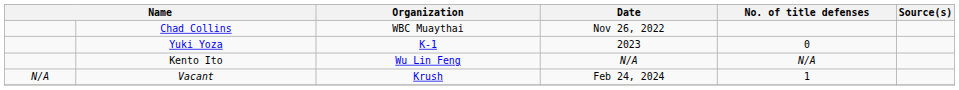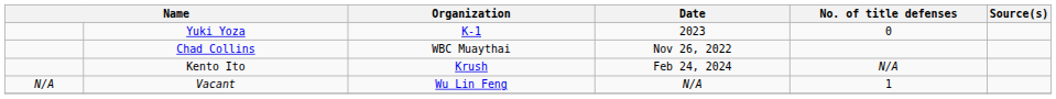rows swapped: Yuki Yoza <-> Chad Collins
Kento Ito | Organization: Wu Lin Feng -> Krush
Kento Ito | Date: N/A -> Feb 24, 2024
Vacant | Organization: Krush -> Wu Lin Feng
Vacant | Date: Feb 24, 2024 -> N/A
